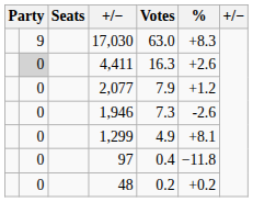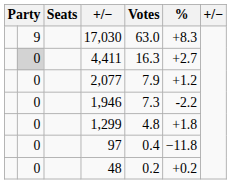4,411 | %: +2.6 -> +2.7
1,946 | %: -2.6 -> -2.2
1,299 | Votes: 4.9 -> 4.8
1,299 | %: +8.1 -> +1.8
